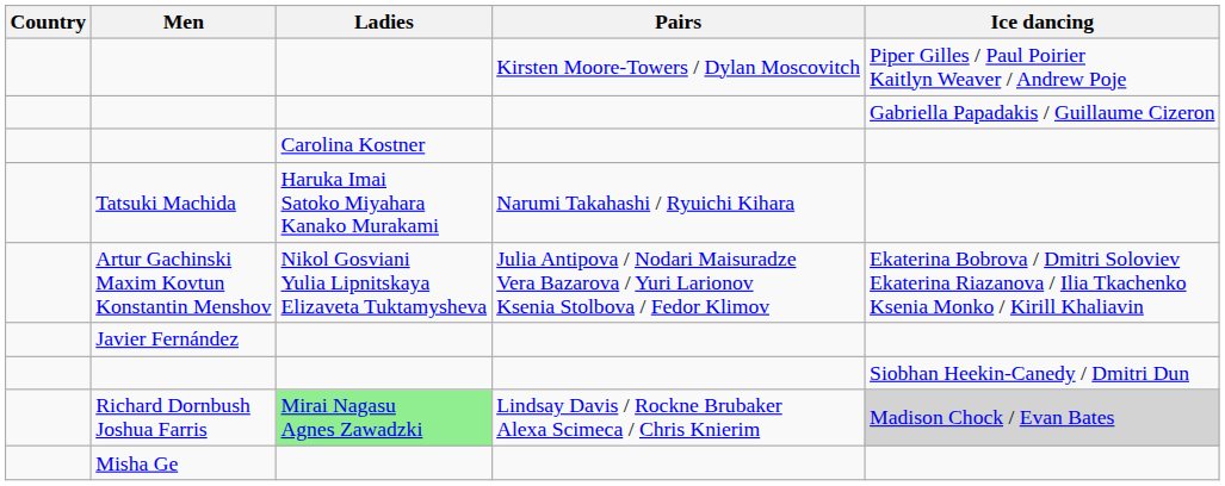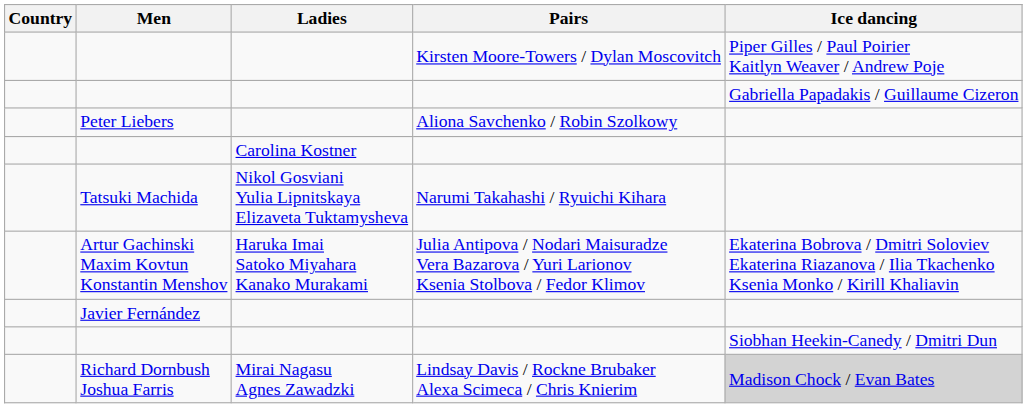+ row: Peter Liebers | Aliona Savchenko / Robin Szolkowy
Tatsuki Machida | Ladies: Haruka Imai Satoko Miyahara Kanako Murakami -> Nikol Gosviani Yulia Lipnitskaya Elizaveta Tuktamysheva
Artur Gachinski Maxim Kovtun Konstantin Menshov | Ladies: Nikol Gosviani Yulia Lipnitskaya Elizaveta Tuktamysheva -> Haruka Imai Satoko Miyahara Kanako Murakami
Richard Dornbush Joshua Farris | Ladies: lightgreen background -> no background
- row: Misha Ge
